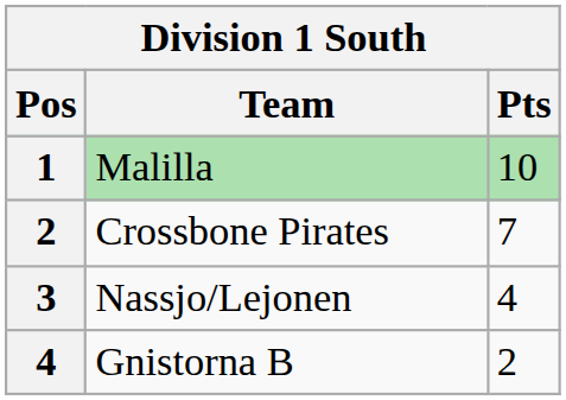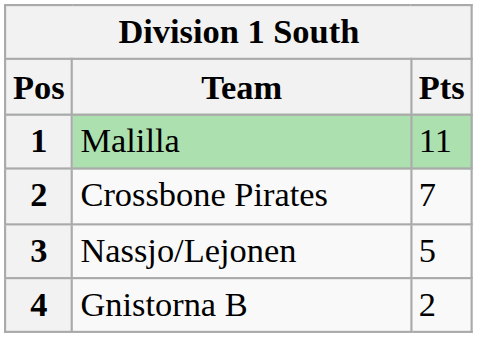Malilla | Pts: 10 -> 11
Nassjo/Lejonen | Pts: 4 -> 5
